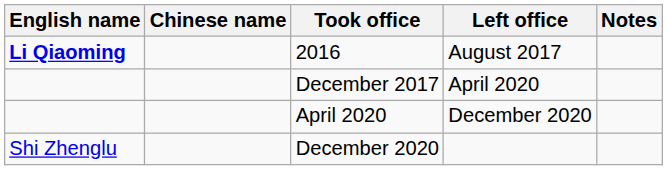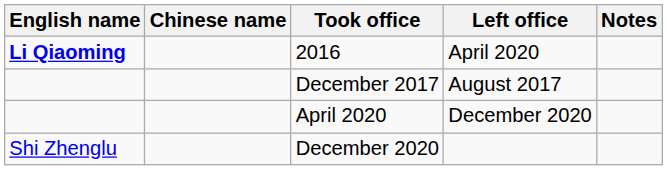2016 | Left office: August 2017 -> April 2020
December 2017 | Left office: April 2020 -> August 2017
